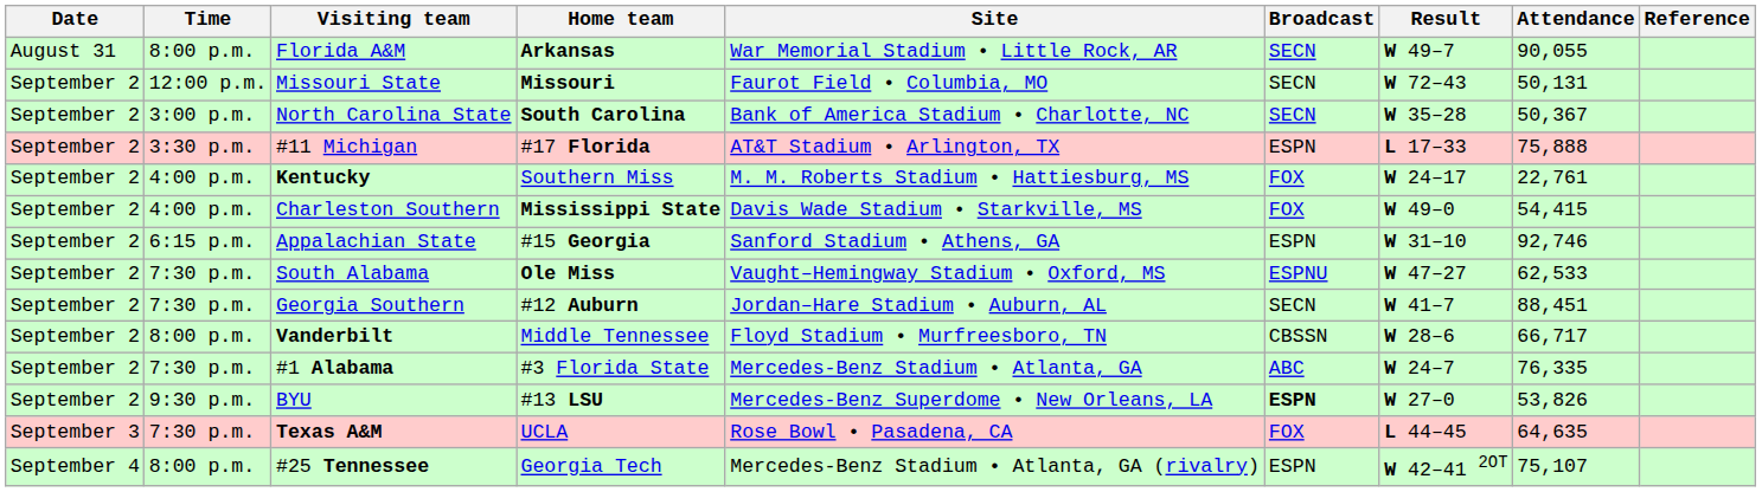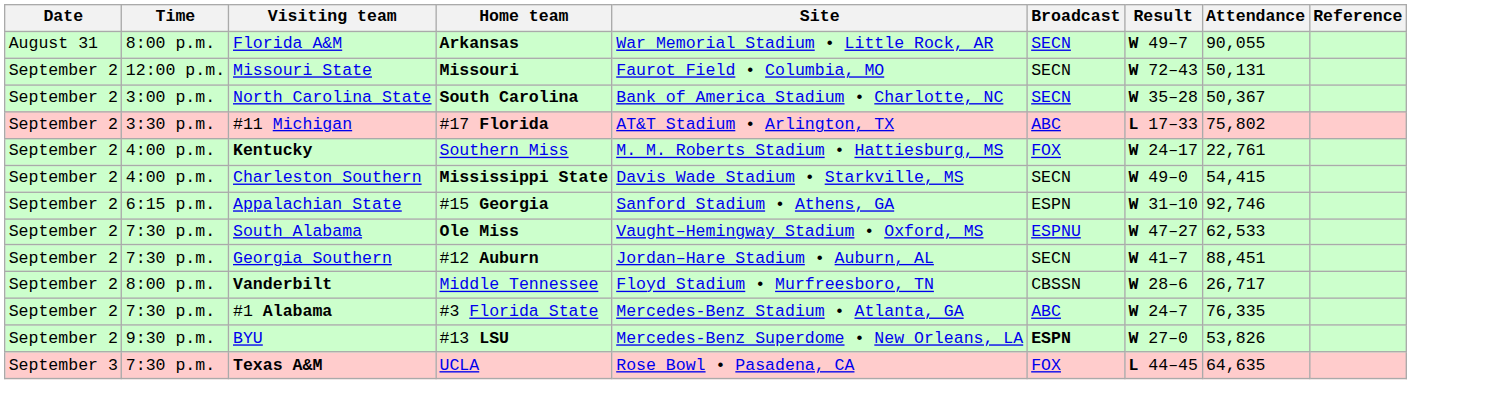#11 Michigan | Broadcast: ESPN -> ABC
#11 Michigan | Attendance: 75,888 -> 75,802
Charleston Southern | Broadcast: FOX -> SECN
Vanderbilt | Attendance: 66,717 -> 26,717
- row: September 4 | 8:00 p.m. | #25 Tennessee | Georgia Tech | Mercedes-Benz Stadium • Atlanta, GA (rivalry) | ESPN | W 42–41 2OT | 75,107
